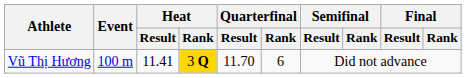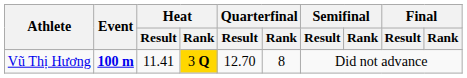Vũ Thị Hương | Event: normal -> bold
Vũ Thị Hương | Quarterfinal / Result: 11.70 -> 12.70
Vũ Thị Hương | Quarterfinal / Rank: 6 -> 8
